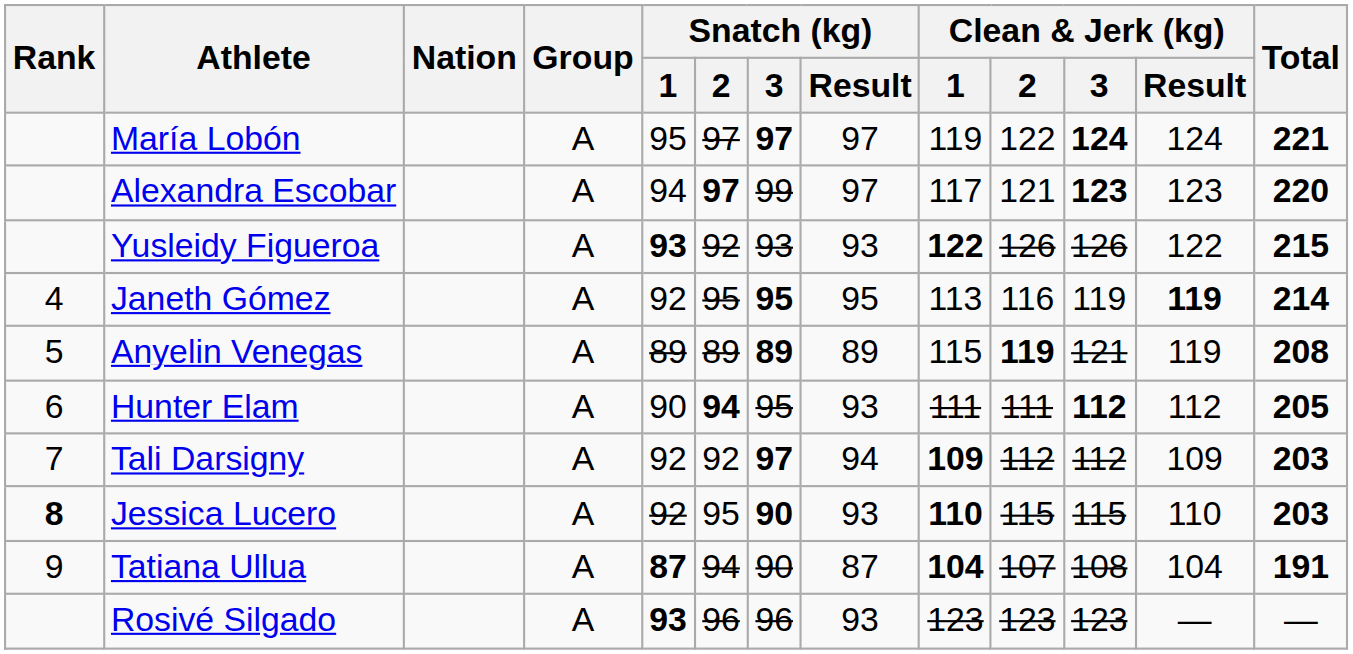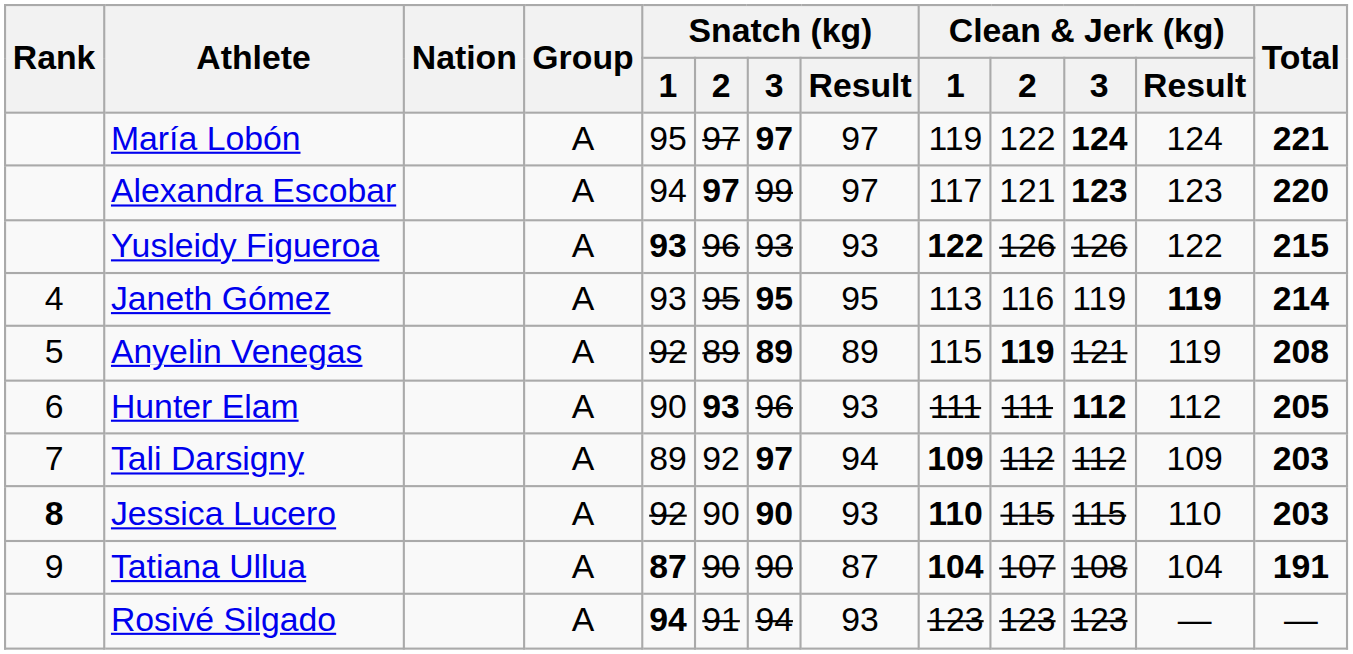Yusleidy Figueroa | Snatch (kg) / 2: 92 -> 96
Janeth Gómez | Snatch (kg) / 1: 92 -> 93
Anyelin Venegas | Snatch (kg) / 1: 89 -> 92
Hunter Elam | Snatch (kg) / 2: 94 -> 93
Hunter Elam | Snatch (kg) / 3: 95 -> 96
Tali Darsigny | Snatch (kg) / 1: 92 -> 89
Jessica Lucero | Snatch (kg) / 2: 95 -> 90
Tatiana Ullua | Snatch (kg) / 2: 94 -> 90
Rosivé Silgado | Snatch (kg) / 1: 93 -> 94
Rosivé Silgado | Snatch (kg) / 2: 96 -> 91
Rosivé Silgado | Snatch (kg) / 3: 96 -> 94
